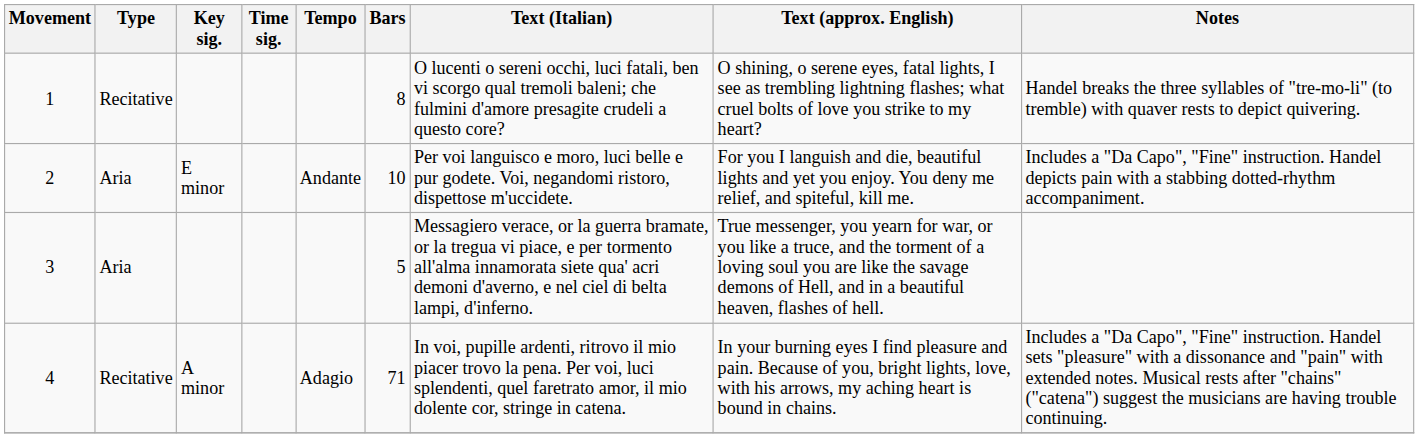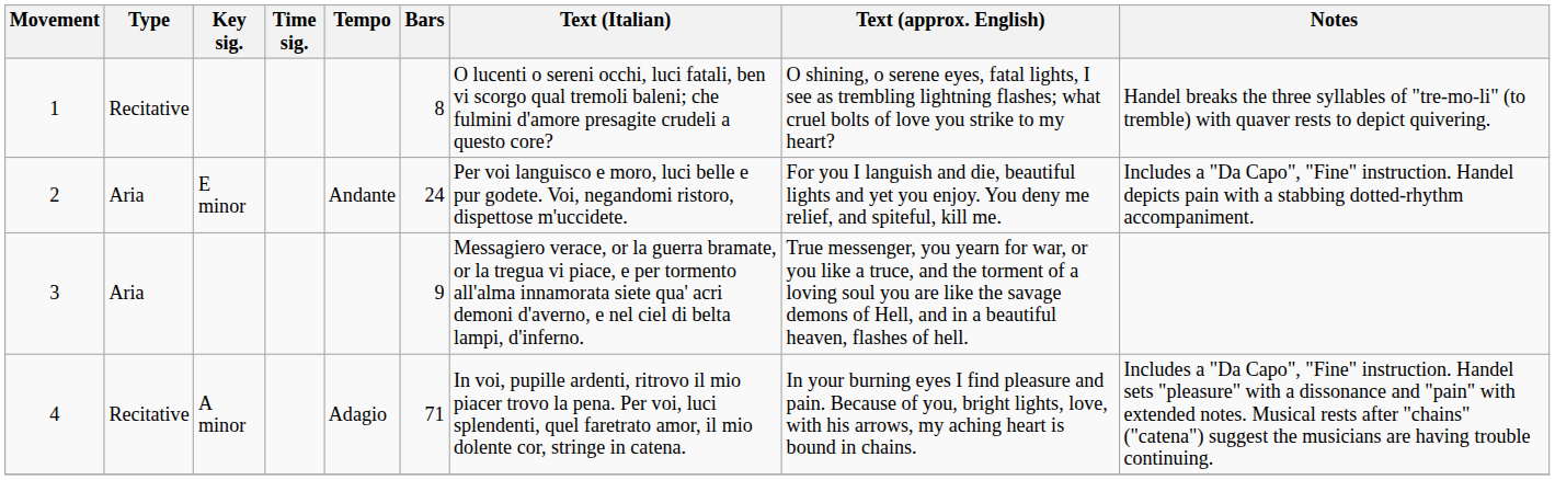2 | Bars: 10 -> 24
3 | Bars: 5 -> 9
